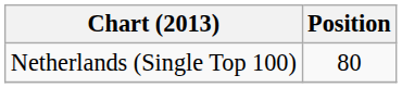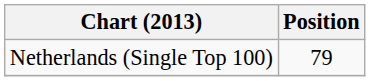Netherlands (Single Top 100) | Position: 80 -> 79
